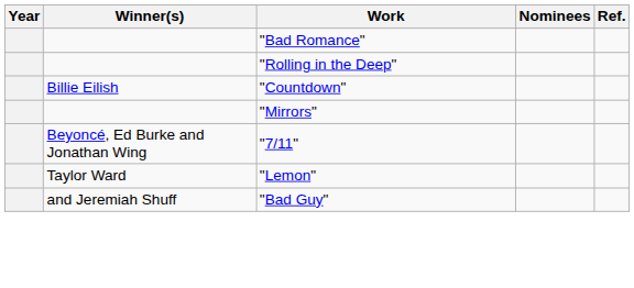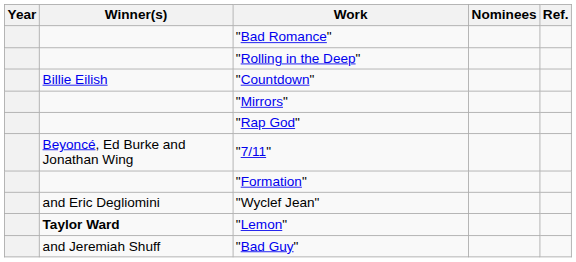+ row: "Rap God"
+ row: "Formation"
+ row: and Eric Degliomini | "Wyclef Jean"
"Lemon" | Winner(s): normal -> bold
